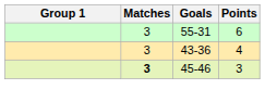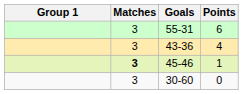45-46 | Points: 3 -> 1
+ row: 3 | 30-60 | 0
